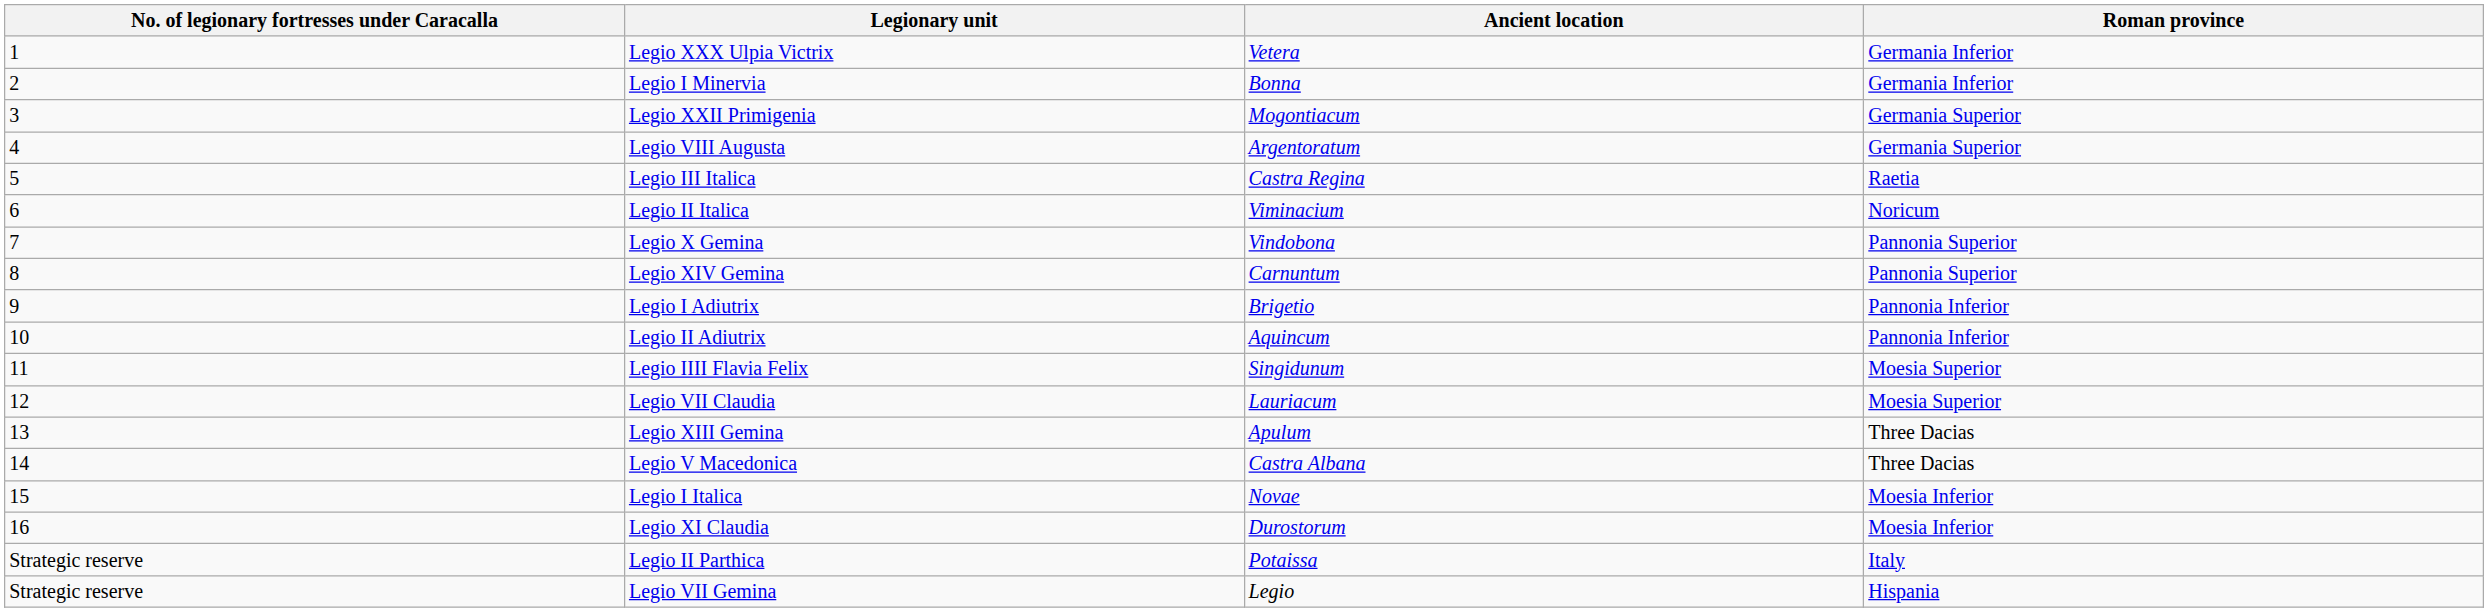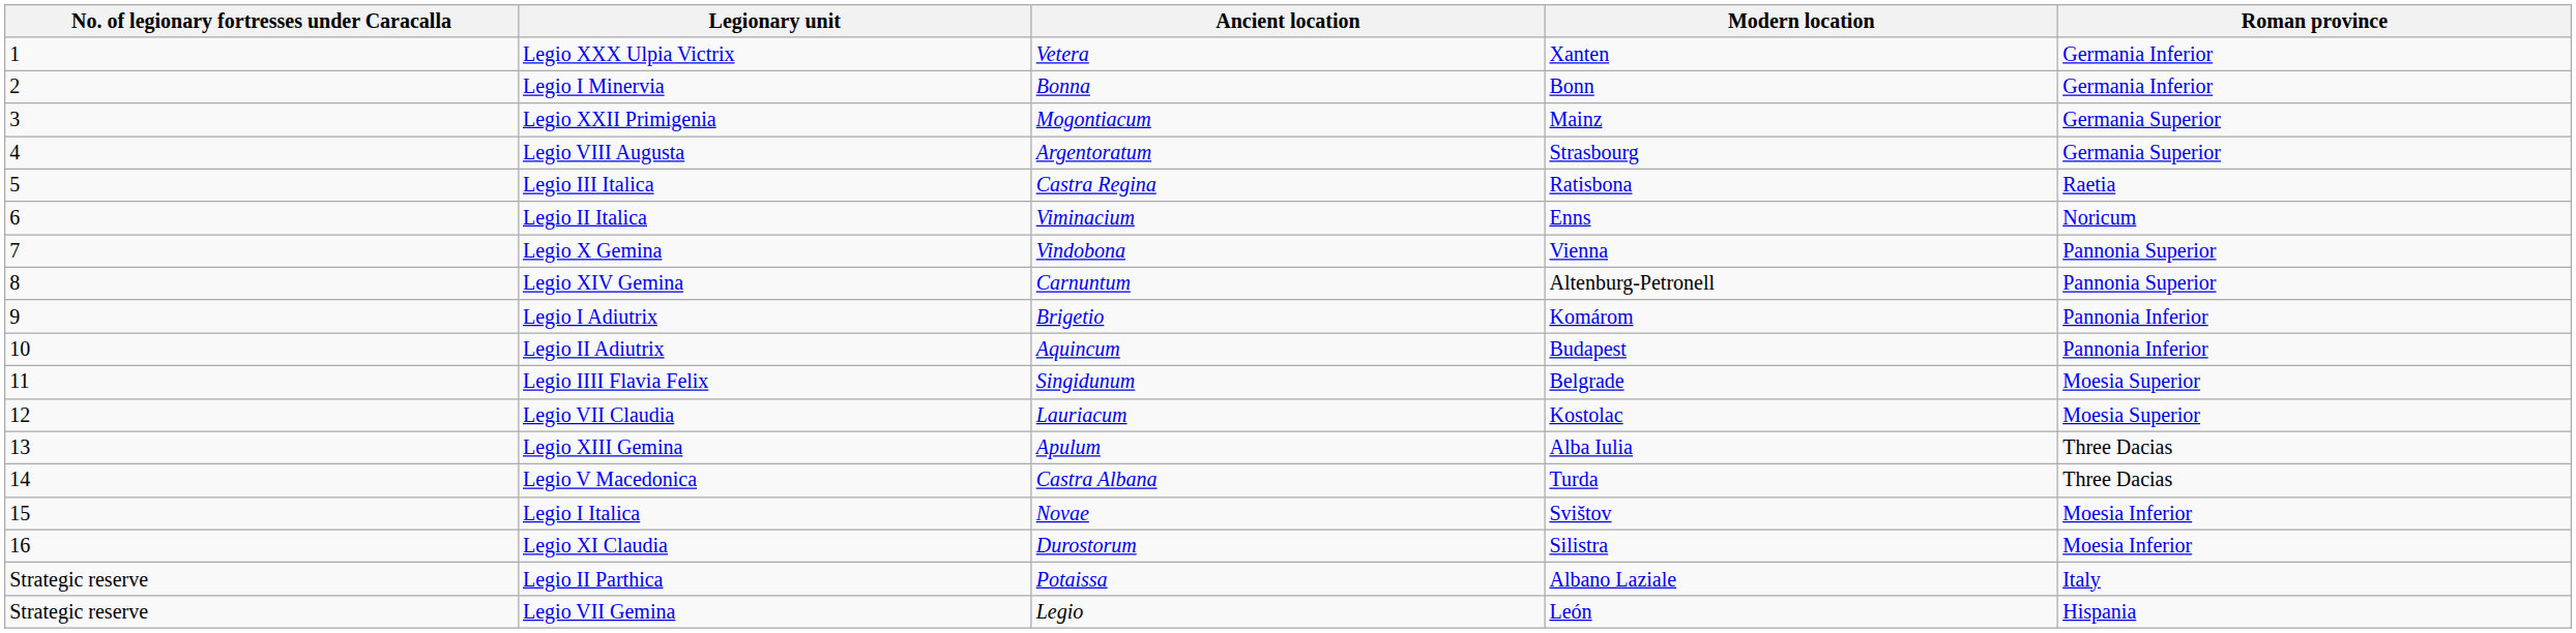+ column: Modern location | Xanten | Bonn | Mainz | Strasbourg | Ratisbona | Enns | Vienna | Altenburg-Petronell | Komárom | Budapest | Belgrade | Kostolac | Alba Iulia | Turda | Svištov | Silistra | Albano Laziale | León
